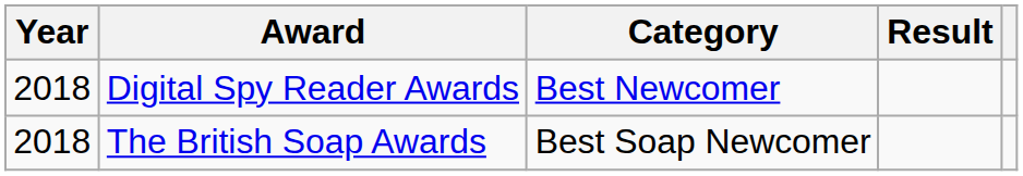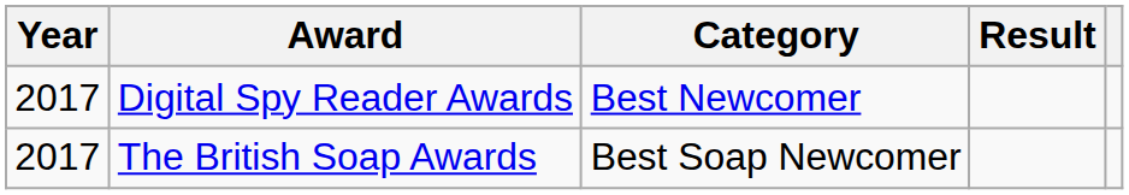Digital Spy Reader Awards | Year: 2018 -> 2017
The British Soap Awards | Year: 2018 -> 2017
